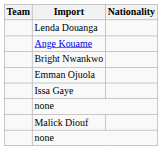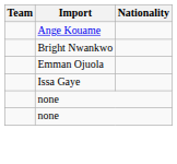- row: Lenda Douanga
- row: Malick Diouf
